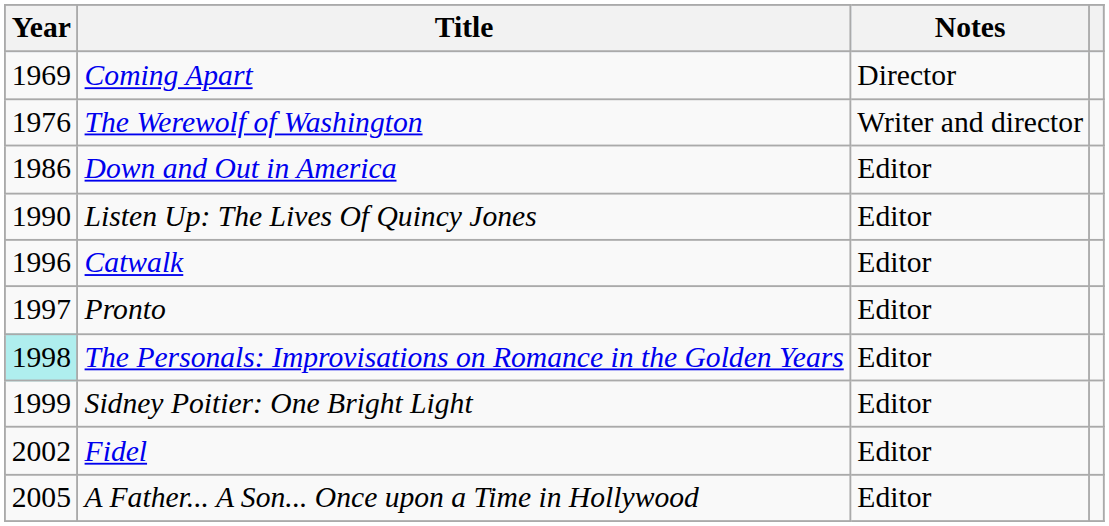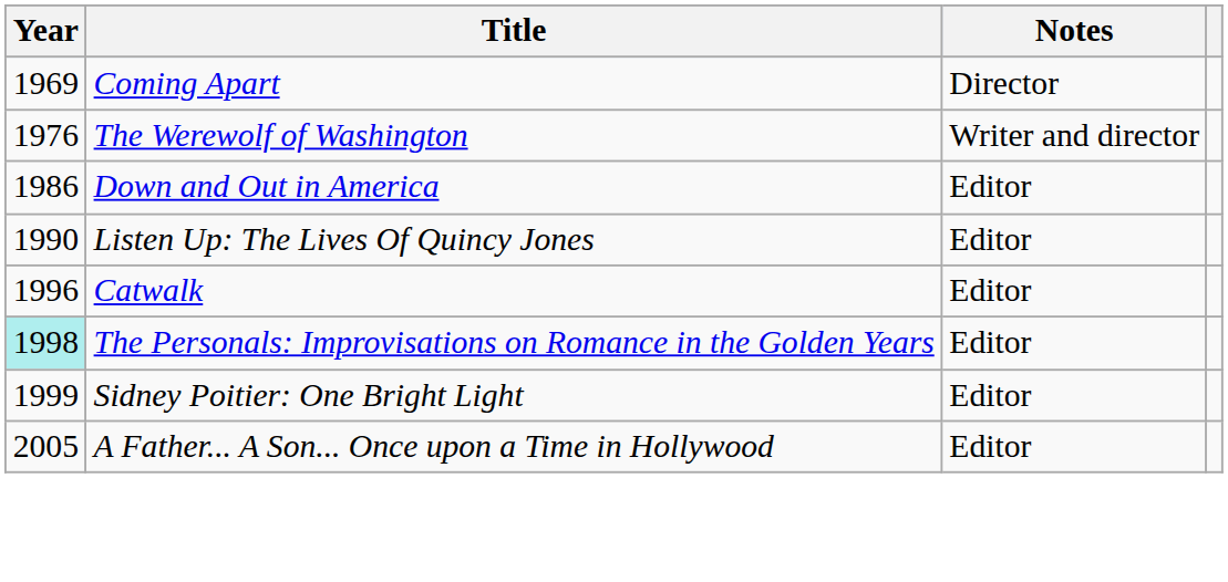- row: 1997 | Pronto | Editor
- row: 2002 | Fidel | Editor
